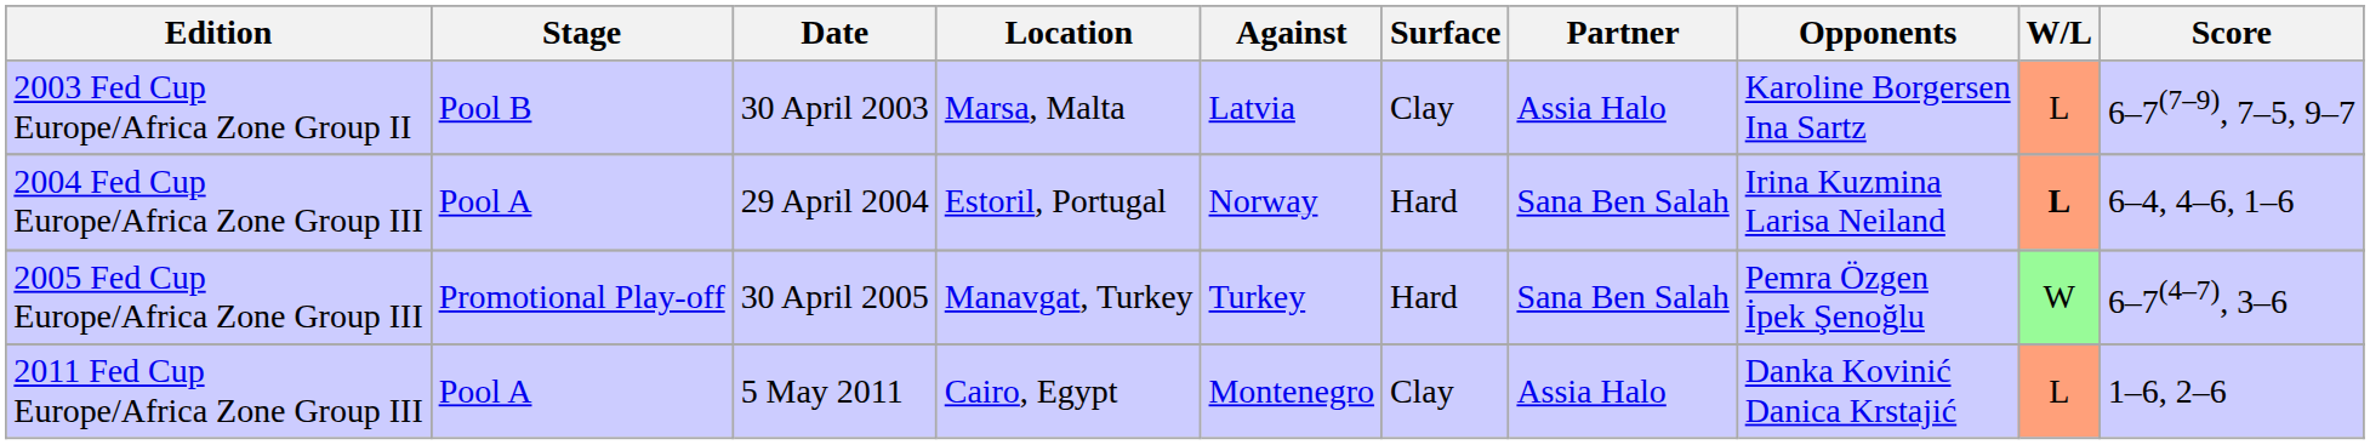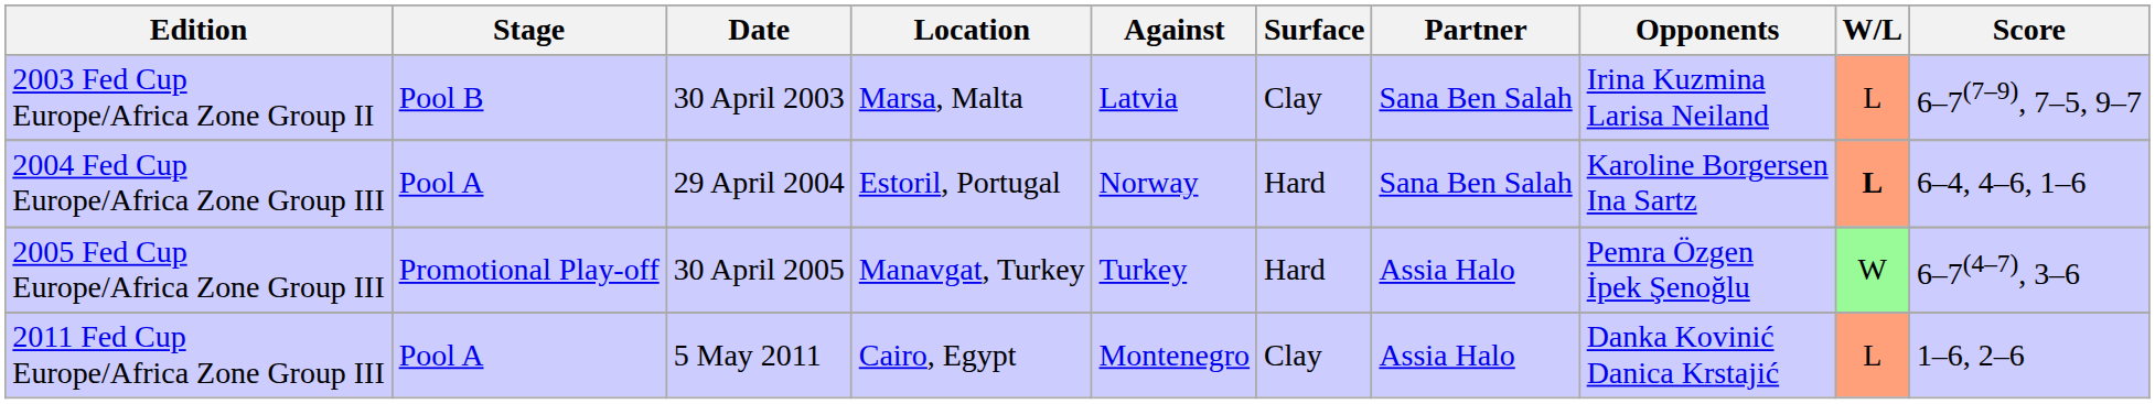2003 Fed Cup Europe/Africa Zone Group II | Partner: Assia Halo -> Sana Ben Salah
2003 Fed Cup Europe/Africa Zone Group II | Opponents: Karoline Borgersen Ina Sartz -> Irina Kuzmina Larisa Neiland
2004 Fed Cup Europe/Africa Zone Group III | Opponents: Irina Kuzmina Larisa Neiland -> Karoline Borgersen Ina Sartz
2005 Fed Cup Europe/Africa Zone Group III | Partner: Sana Ben Salah -> Assia Halo
